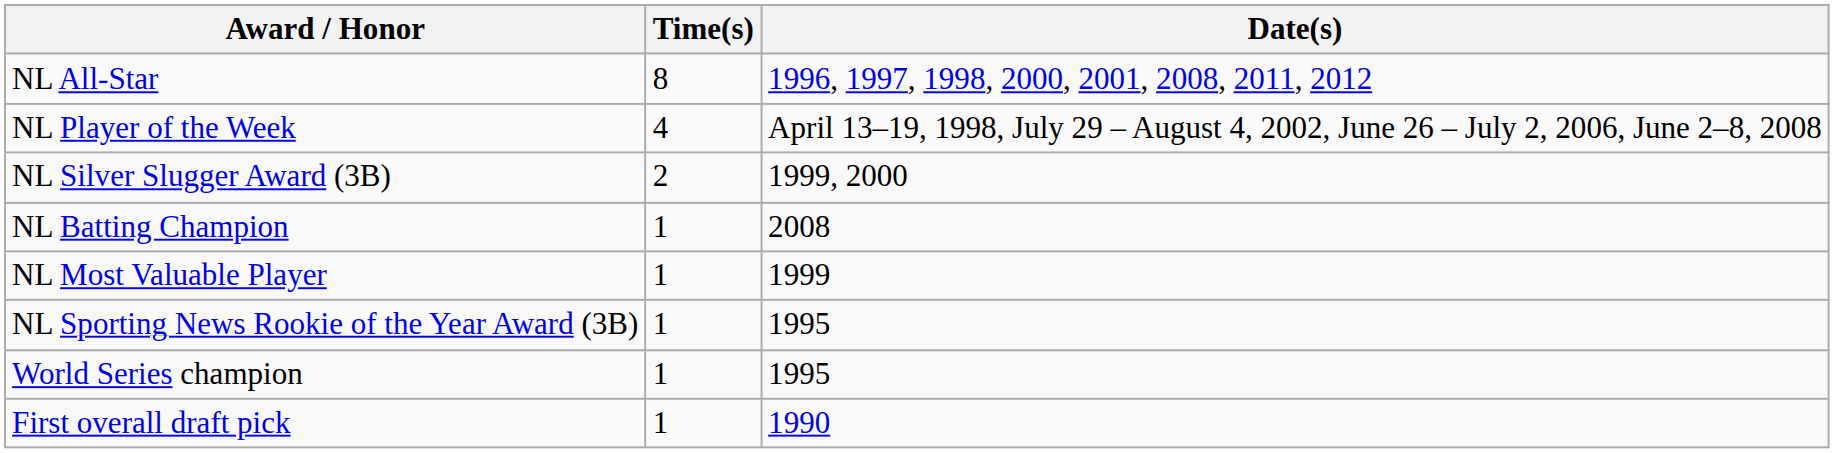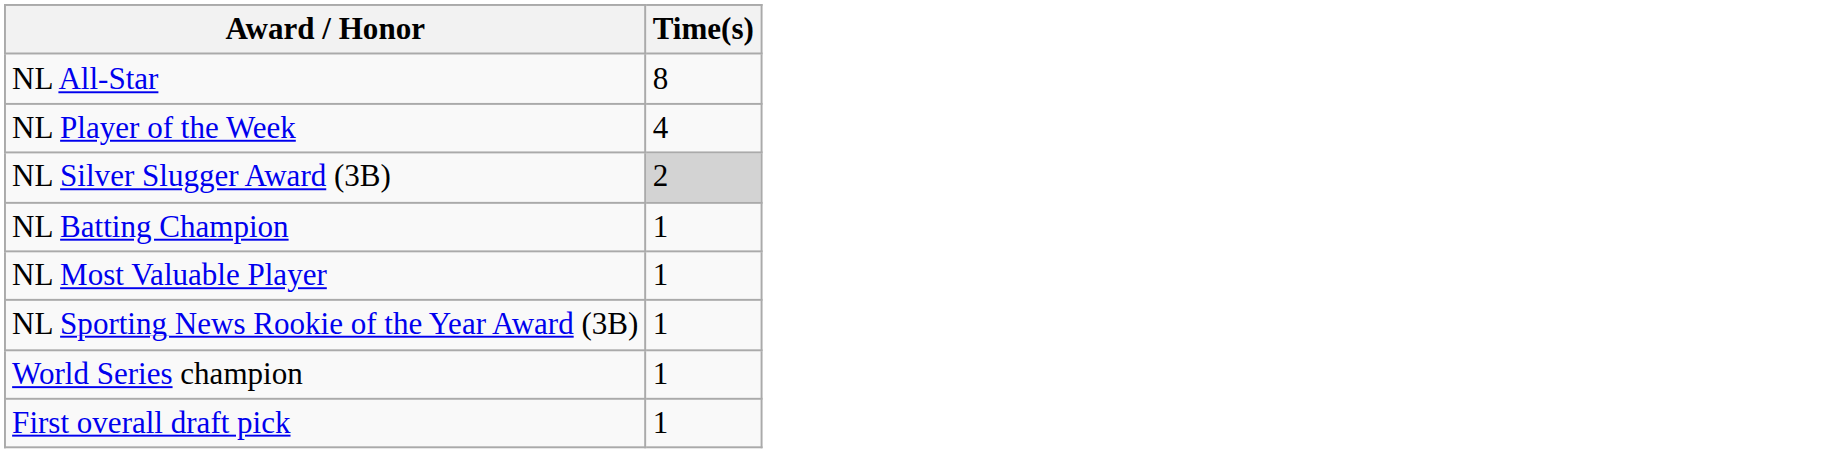- column: Date(s) | 1996, 1997, 1998, 2000, 2001, 2008, 2011, 2012 | April 13–19, 1998, July 29 – August 4, 2002, June 26 – July 2, 2006, June 2–8, 2008 | 1999, 2000 | 2008 | 1999 | 1995 | 1995 | 1990
NL Silver Slugger Award (3B) | Time(s): no background -> lightgrey background
